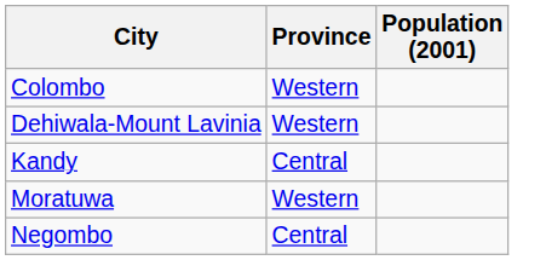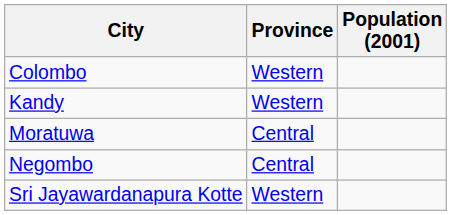- row: Dehiwala-Mount Lavinia | Western
Kandy | Province: Central -> Western
Moratuwa | Province: Western -> Central
+ row: Sri Jayawardanapura Kotte | Western
